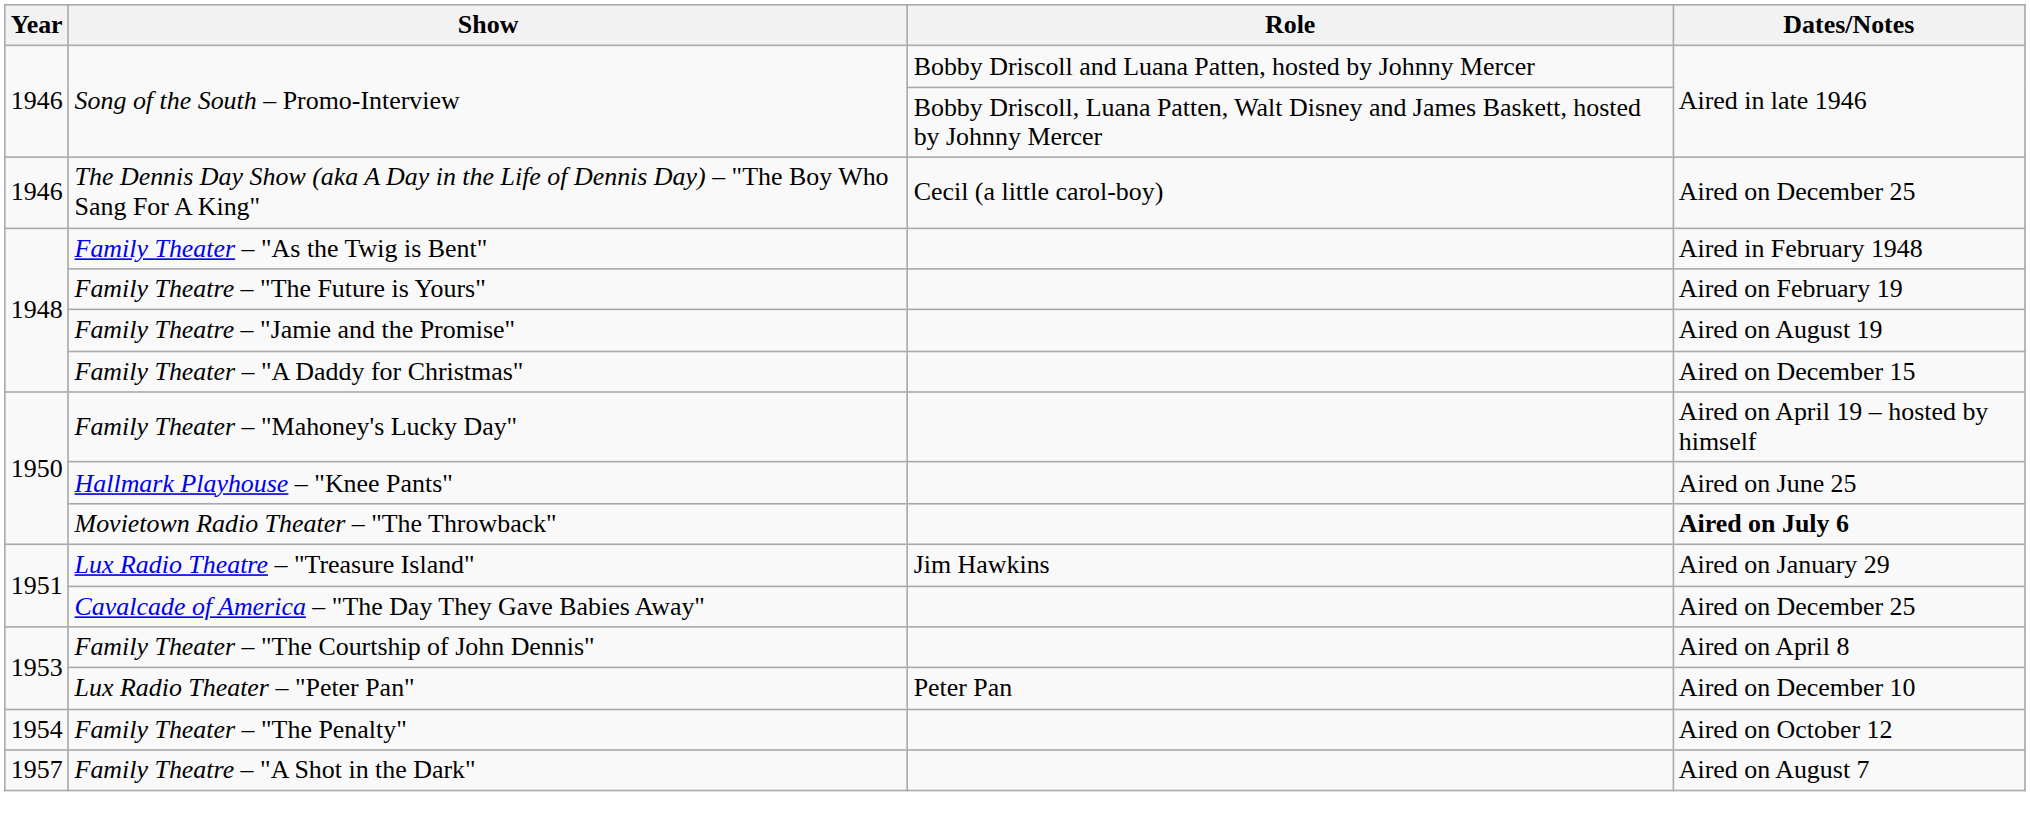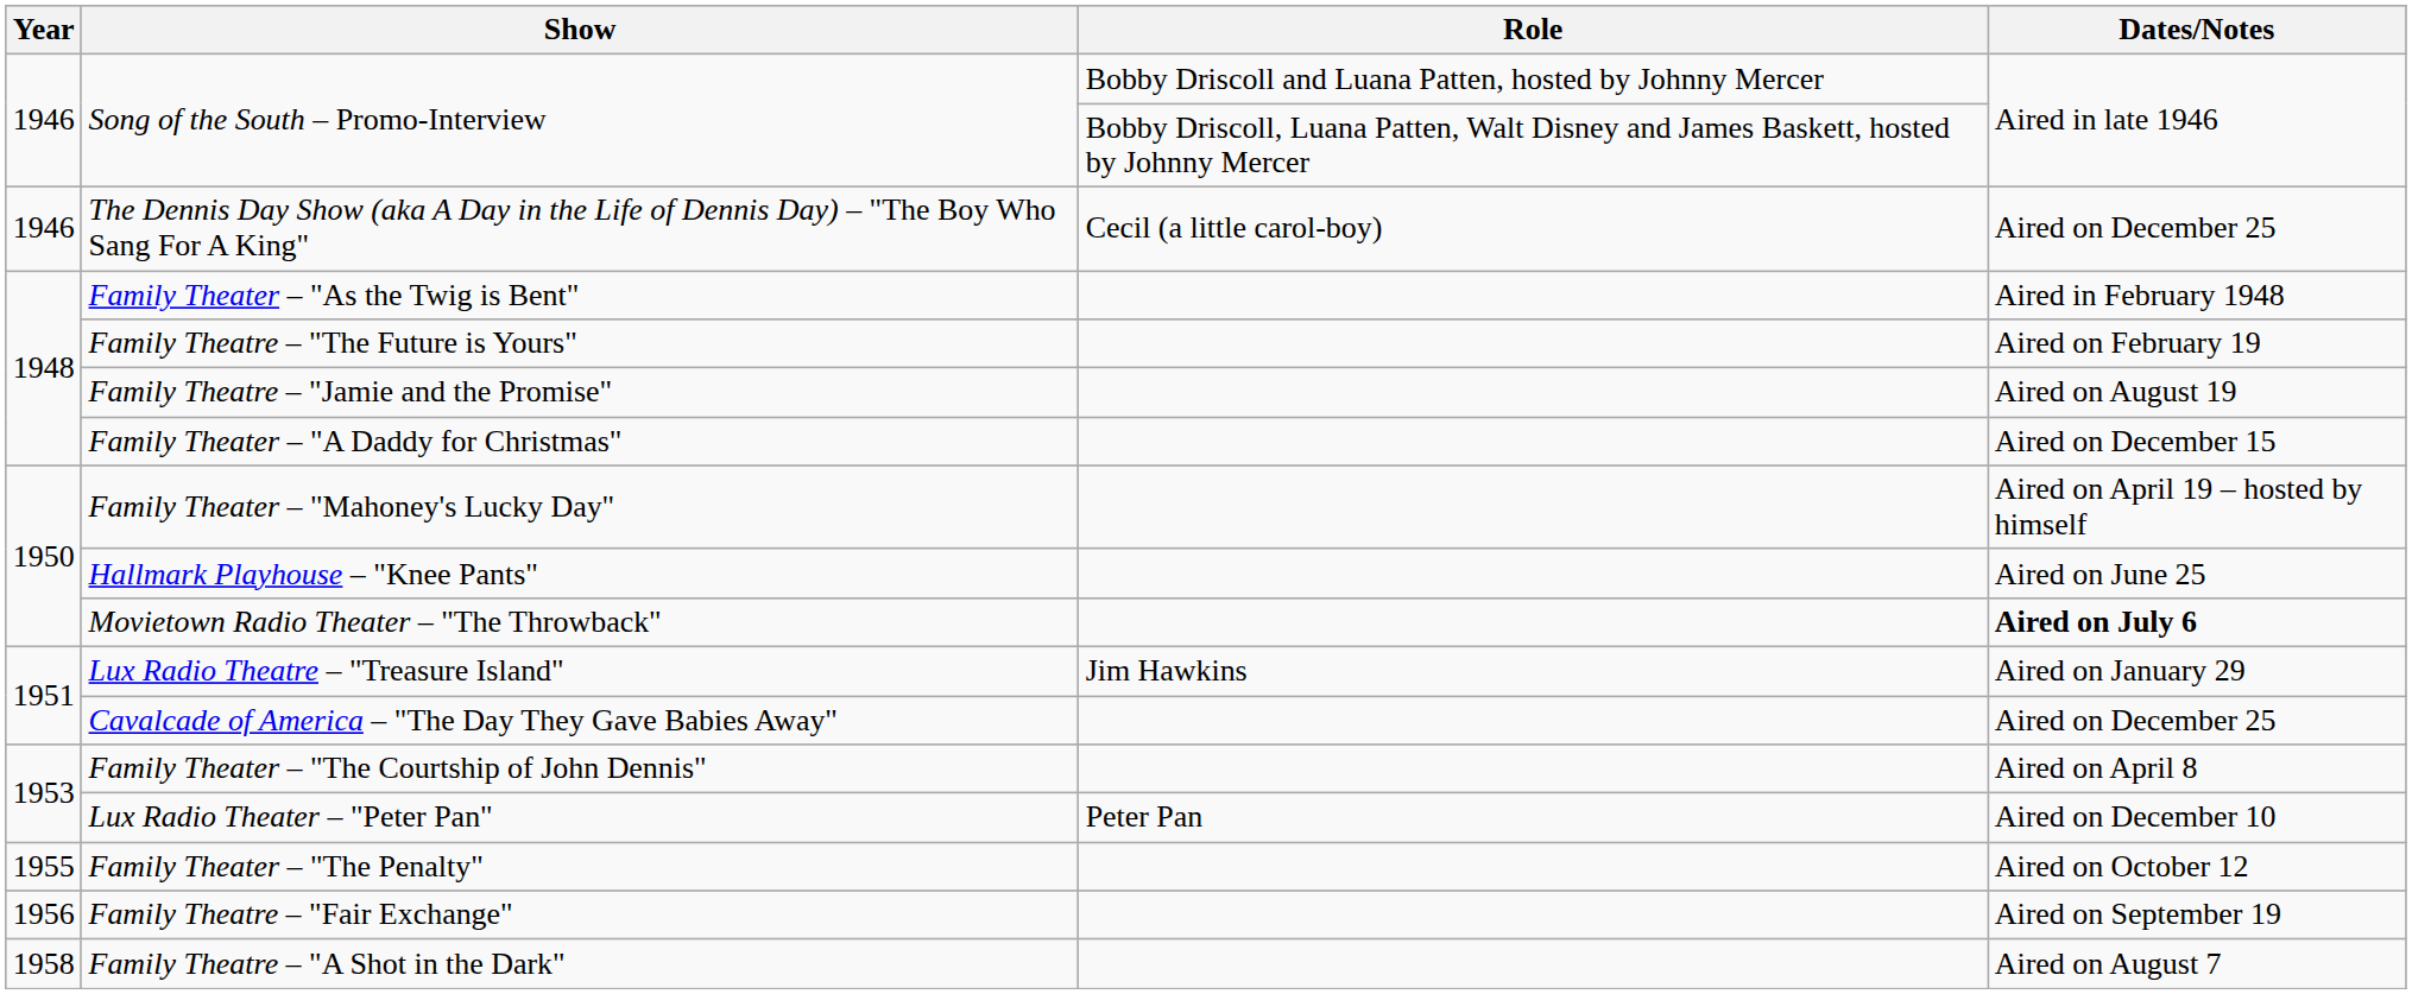Family Theater – "The Penalty" | Year: 1954 -> 1955
+ row: 1956 | Family Theatre – "Fair Exchange" | Aired on September 19
Family Theatre – "A Shot in the Dark" | Year: 1957 -> 1958
